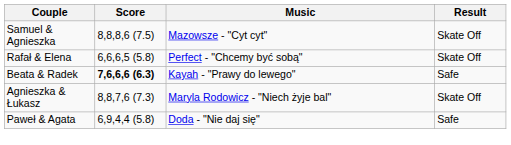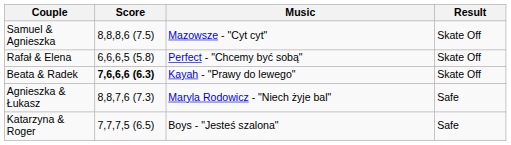Beata & Radek | Result: Safe -> Skate Off
Agnieszka & Łukasz | Result: Skate Off -> Safe
+ row: Katarzyna & Roger | 7,7,7,5 (6.5) | Boys - "Jesteś szalona" | Safe
- row: Paweł & Agata | 6,9,4,4 (5.8) | Doda - "Nie daj się" | Safe
